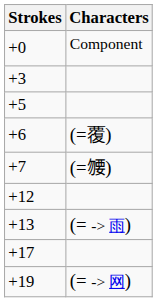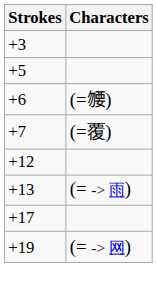- row: +0 | Component
+6 | Characters: (=覆) -> (=𧟰)
+7 | Characters: (=𧟰) -> (=覆)
